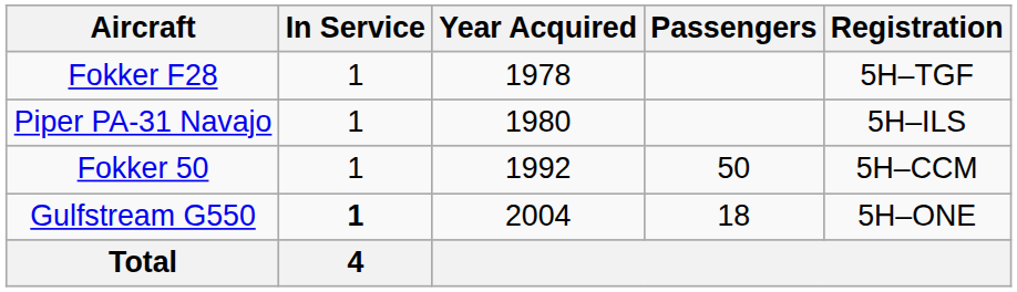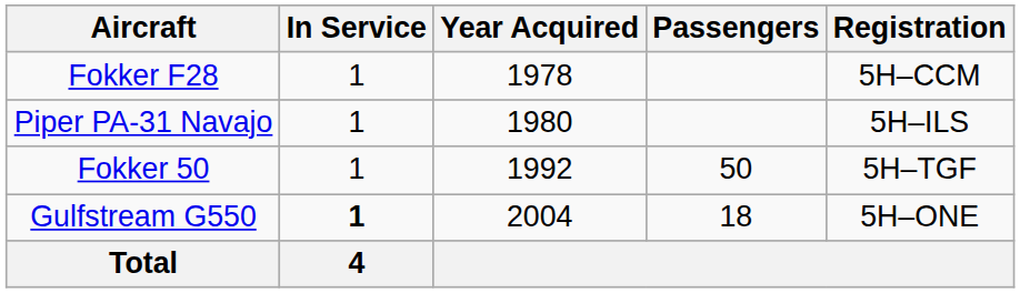Fokker F28 | Registration: 5H–TGF -> 5H–CCM
Fokker 50 | Registration: 5H–CCM -> 5H–TGF
